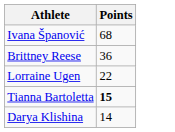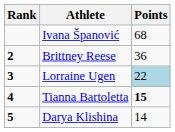+ column: Rank | 2 | 3 | 4 | 5
Lorraine Ugen | Points: no background -> lightblue background
